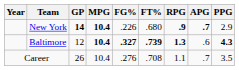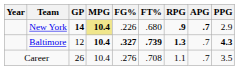New York | MPG: no background -> khaki background
Baltimore | APG: .6 -> .7
